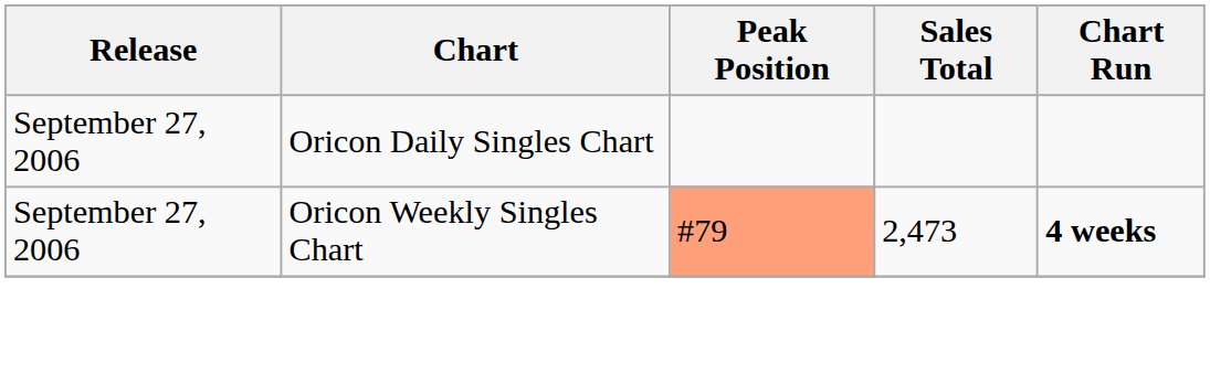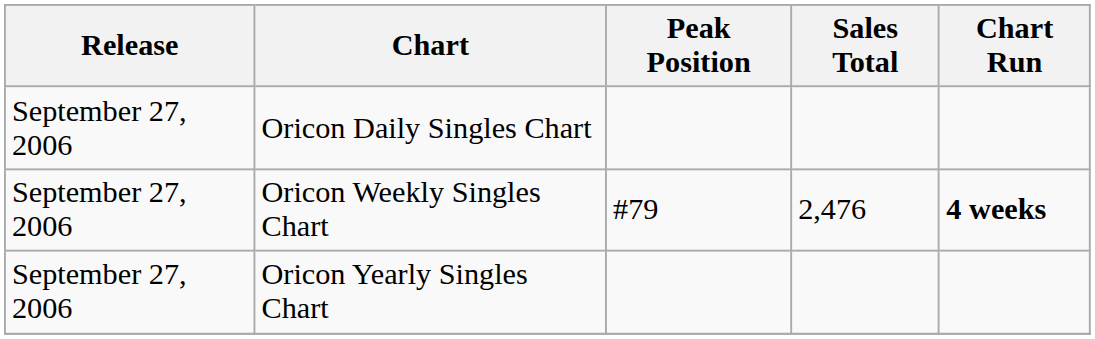Oricon Weekly Singles Chart | Peak Position: lightsalmon background -> no background
Oricon Weekly Singles Chart | Sales Total: 2,473 -> 2,476
+ row: September 27, 2006 | Oricon Yearly Singles Chart
